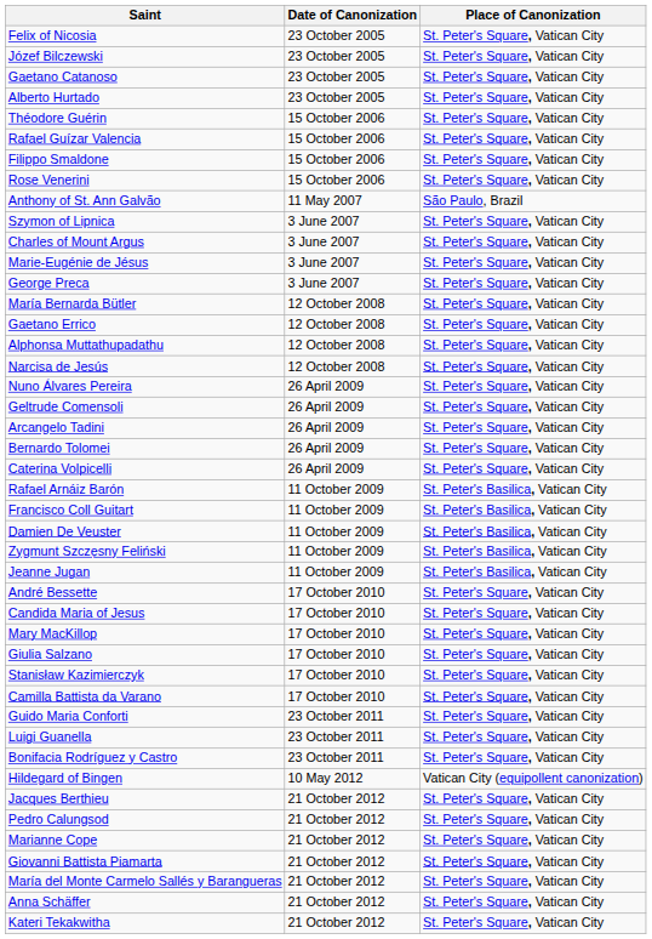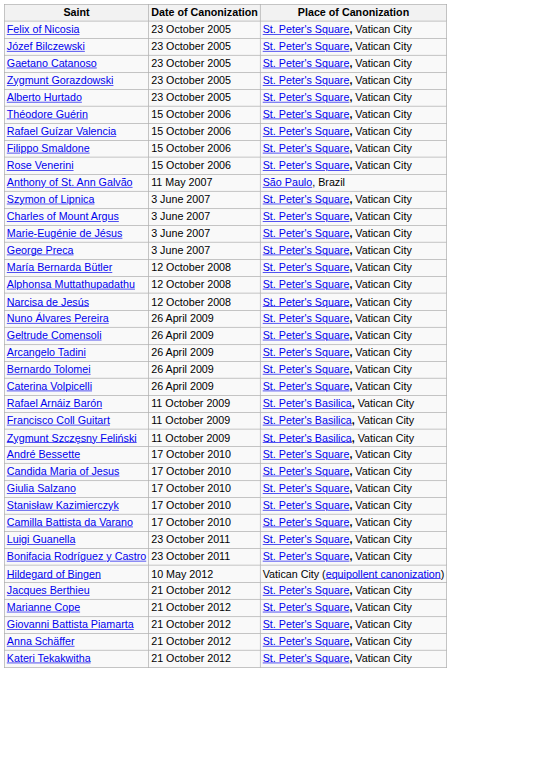+ row: Zygmunt Gorazdowski | 23 October 2005 | St. Peter's Square, Vatican City
- row: Gaetano Errico | 12 October 2008 | St. Peter's Square, Vatican City
- row: Damien De Veuster | 11 October 2009 | St. Peter's Basilica, Vatican City
- row: Jeanne Jugan | 11 October 2009 | St. Peter's Basilica, Vatican City
- row: Mary MacKillop | 17 October 2010 | St. Peter's Square, Vatican City
- row: Guido Maria Conforti | 23 October 2011 | St. Peter's Square, Vatican City
- row: Pedro Calungsod | 21 October 2012 | St. Peter's Square, Vatican City
- row: María del Monte Carmelo Sallés y Barangueras | 21 October 2012 | St. Peter's Square, Vatican City
